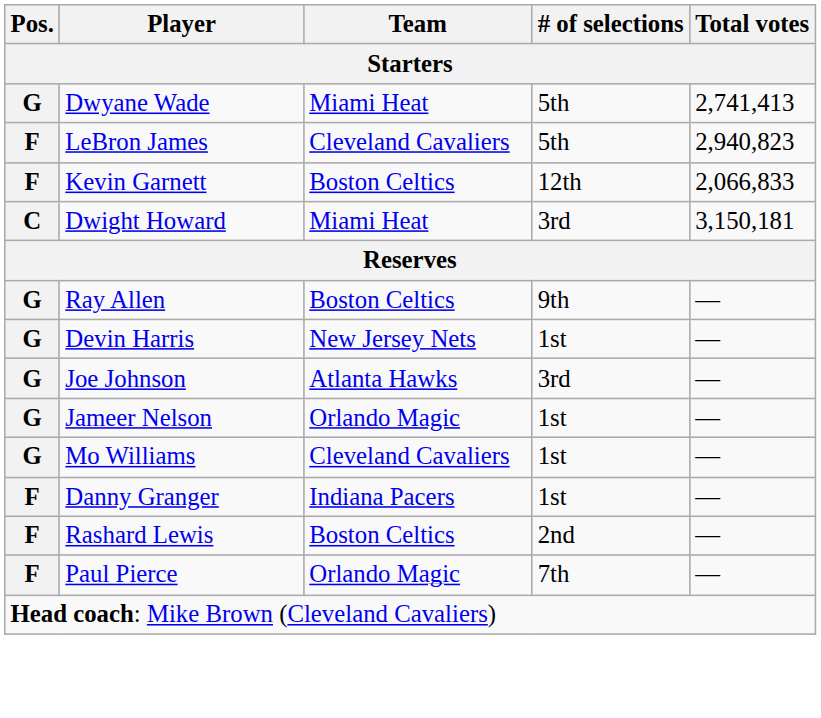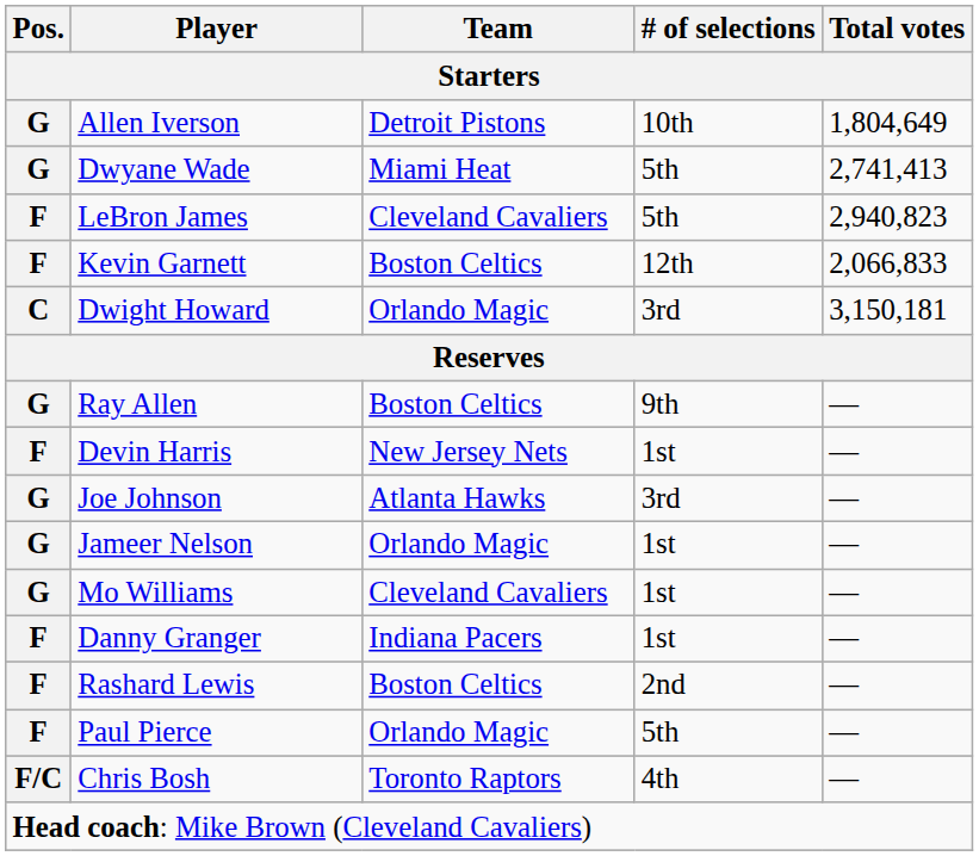+ row: G | Allen Iverson | Detroit Pistons | 10th | 1,804,649
Dwight Howard | Team: Miami Heat -> Orlando Magic
Devin Harris | Pos.: G -> F
Paul Pierce | # of selections: 7th -> 5th
+ row: F/C | Chris Bosh | Toronto Raptors | 4th | —
